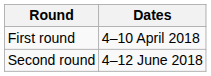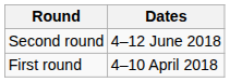rows swapped: First round <-> Second round
